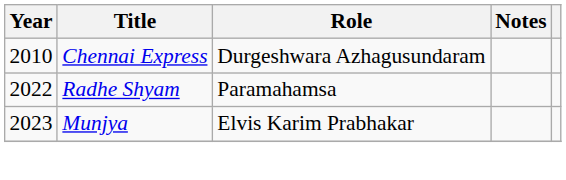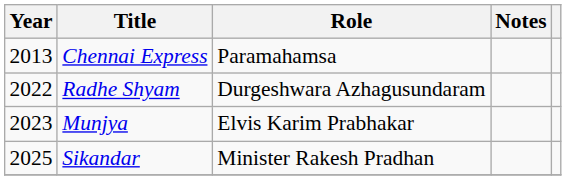Chennai Express | Year: 2010 -> 2013
Chennai Express | Role: Durgeshwara Azhagusundaram -> Paramahamsa
Radhe Shyam | Role: Paramahamsa -> Durgeshwara Azhagusundaram
+ row: 2025 | Sikandar | Minister Rakesh Pradhan
